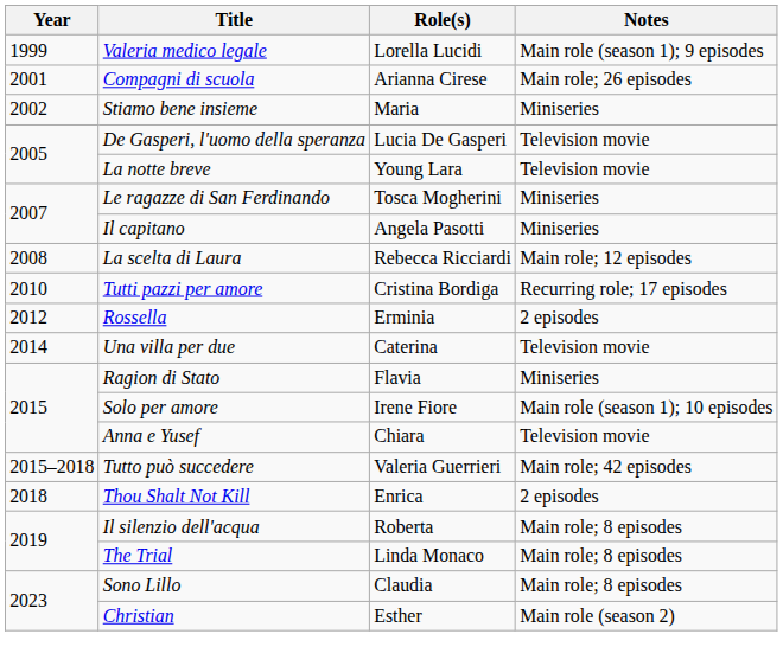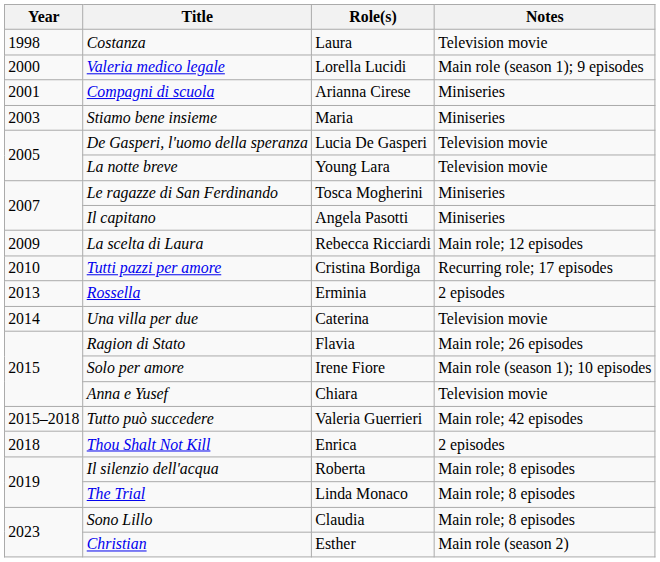+ row: 1998 | Costanza | Laura | Television movie
Valeria medico legale | Year: 1999 -> 2000
Compagni di scuola | Notes: Main role; 26 episodes -> Miniseries
Stiamo bene insieme | Year: 2002 -> 2003
La scelta di Laura | Year: 2008 -> 2009
Rossella | Year: 2012 -> 2013
Ragion di Stato | Notes: Miniseries -> Main role; 26 episodes
